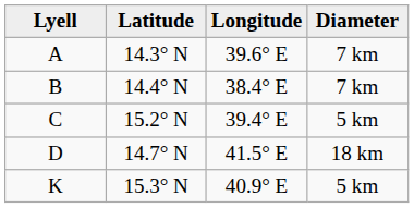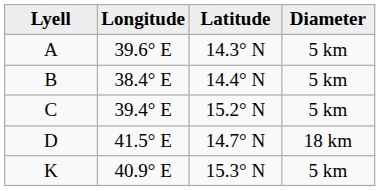columns swapped: Latitude <-> Longitude
A | Diameter: 7 km -> 5 km
B | Diameter: 7 km -> 5 km
